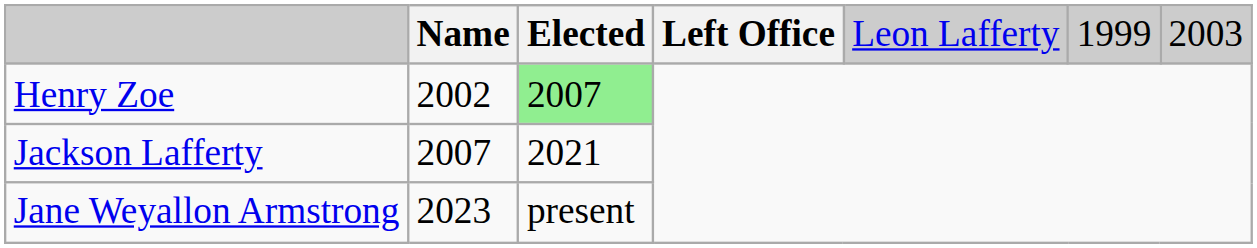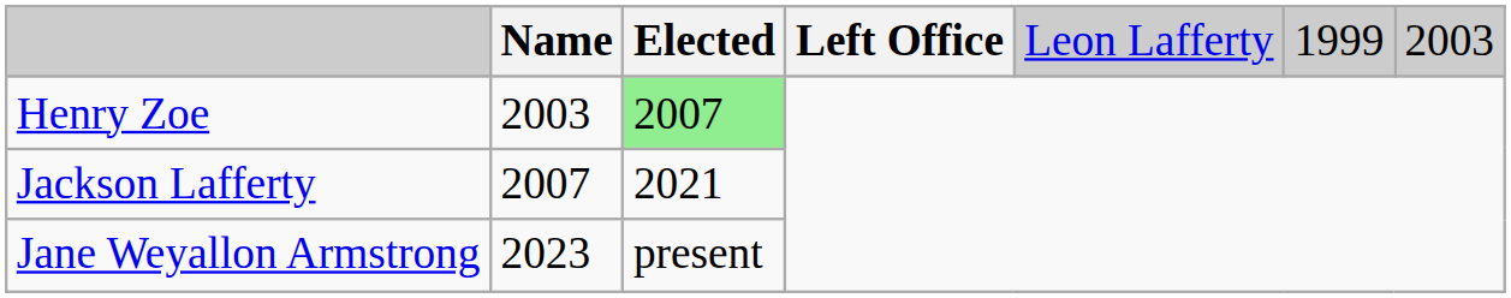Henry Zoe | column 2: 2002 -> 2003
